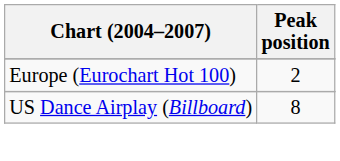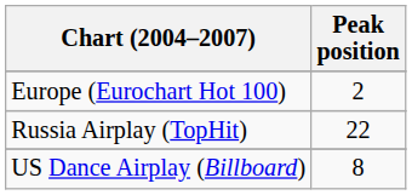+ row: Russia Airplay (TopHit) | 22
